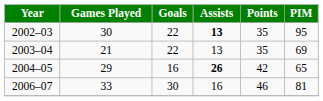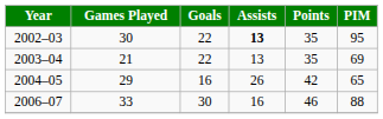2004–05 | Assists: bold -> normal
2006–07 | PIM: 81 -> 88
